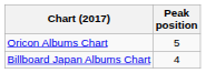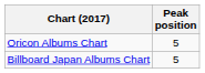Billboard Japan Albums Chart | Peak position: 4 -> 5
